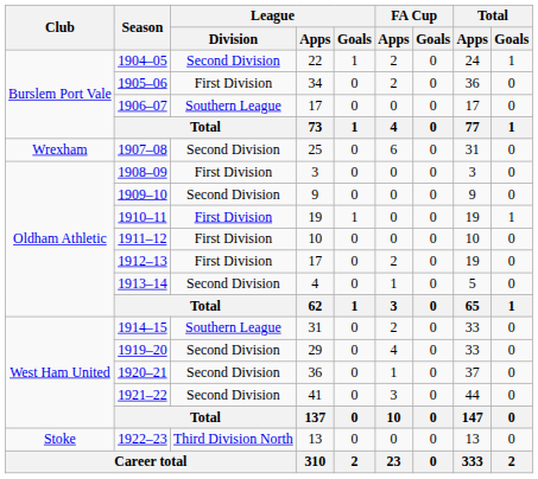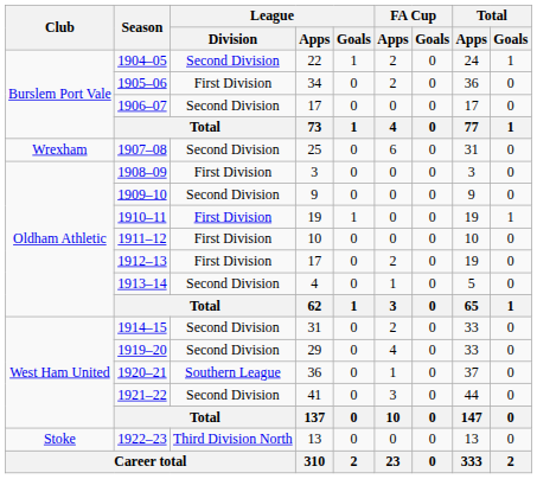1906–07 | League / Division: Southern League -> Second Division
1914–15 | League / Division: Southern League -> Second Division
1920–21 | League / Division: Second Division -> Southern League
